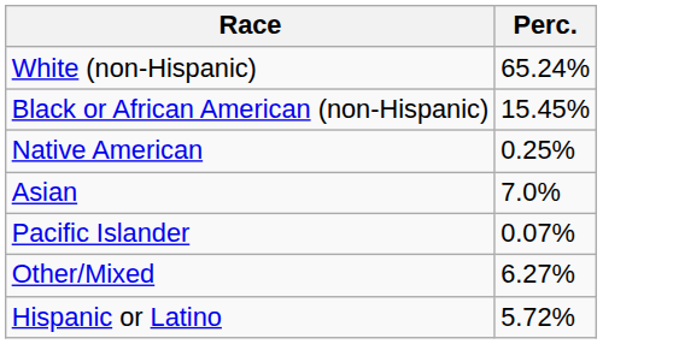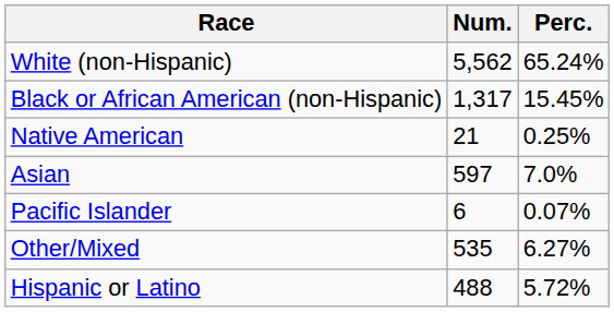+ column: Num. | 5,562 | 1,317 | 21 | 597 | 6 | 535 | 488
